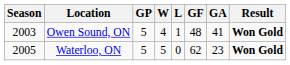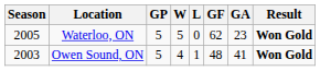rows swapped: Owen Sound, ON <-> Waterloo, ON
